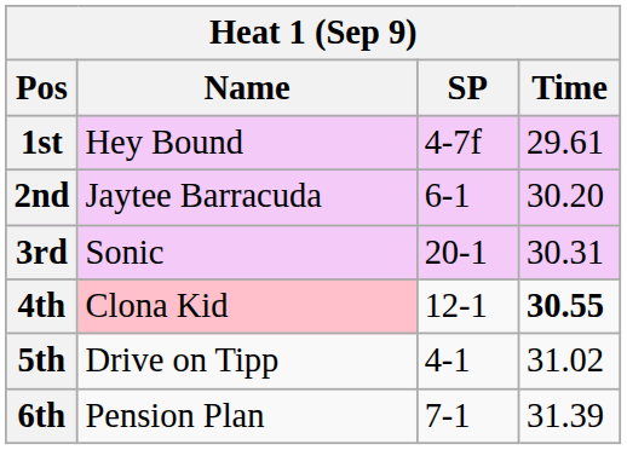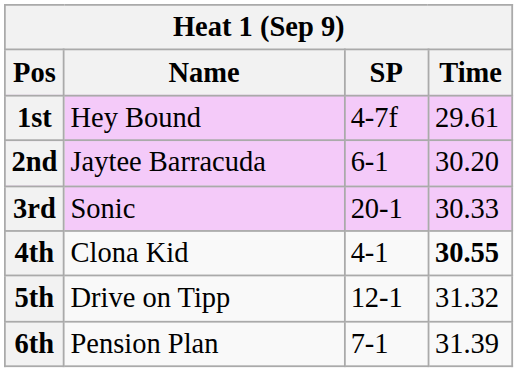3rd | Time: 30.31 -> 30.33
4th | Name: pink background -> no background
4th | SP: 12-1 -> 4-1
5th | SP: 4-1 -> 12-1
5th | Time: 31.02 -> 31.32
